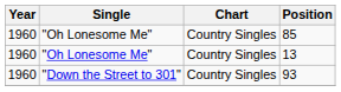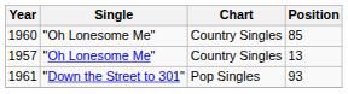13 | Year: 1960 -> 1957
93 | Year: 1960 -> 1961
93 | Chart: Country Singles -> Pop Singles
